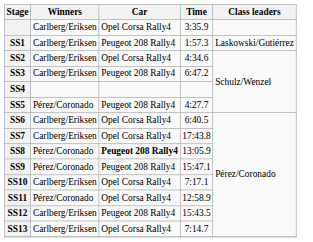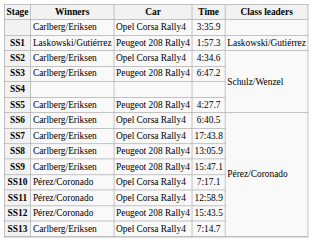SS1 | Winners: Carlberg/Eriksen -> Laskowski/Gutiérrez
SS5 | Winners: Pérez/Coronado -> Carlberg/Eriksen
SS8 | Winners: Pérez/Coronado -> Carlberg/Eriksen
SS8 | Car: bold -> normal
SS9 | Winners: Pérez/Coronado -> Carlberg/Eriksen
SS10 | Winners: Carlberg/Eriksen -> Pérez/Coronado
SS12 | Winners: Carlberg/Eriksen -> Pérez/Coronado
